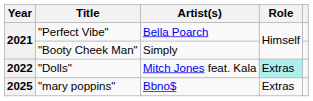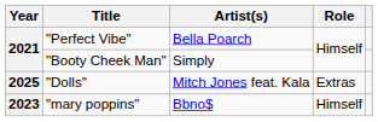"Dolls" | Year: 2022 -> 2025
"Dolls" | Role: paleturquoise background -> no background
"mary poppins" | Year: 2025 -> 2023
"mary poppins" | Role: Extras -> Himself
